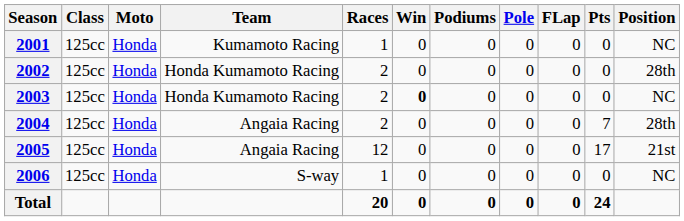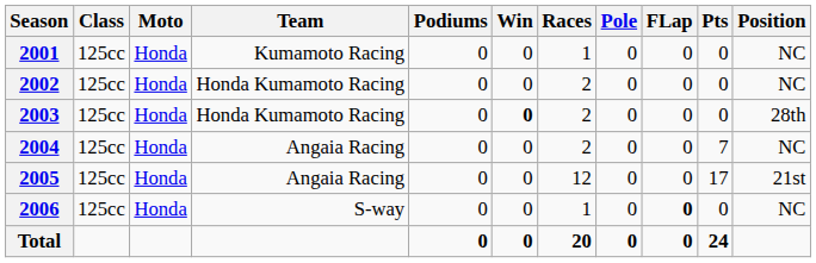columns swapped: Races <-> Podiums
2002 | Position: 28th -> NC
2003 | Position: NC -> 28th
2004 | Position: 28th -> NC
2006 | FLap: normal -> bold
